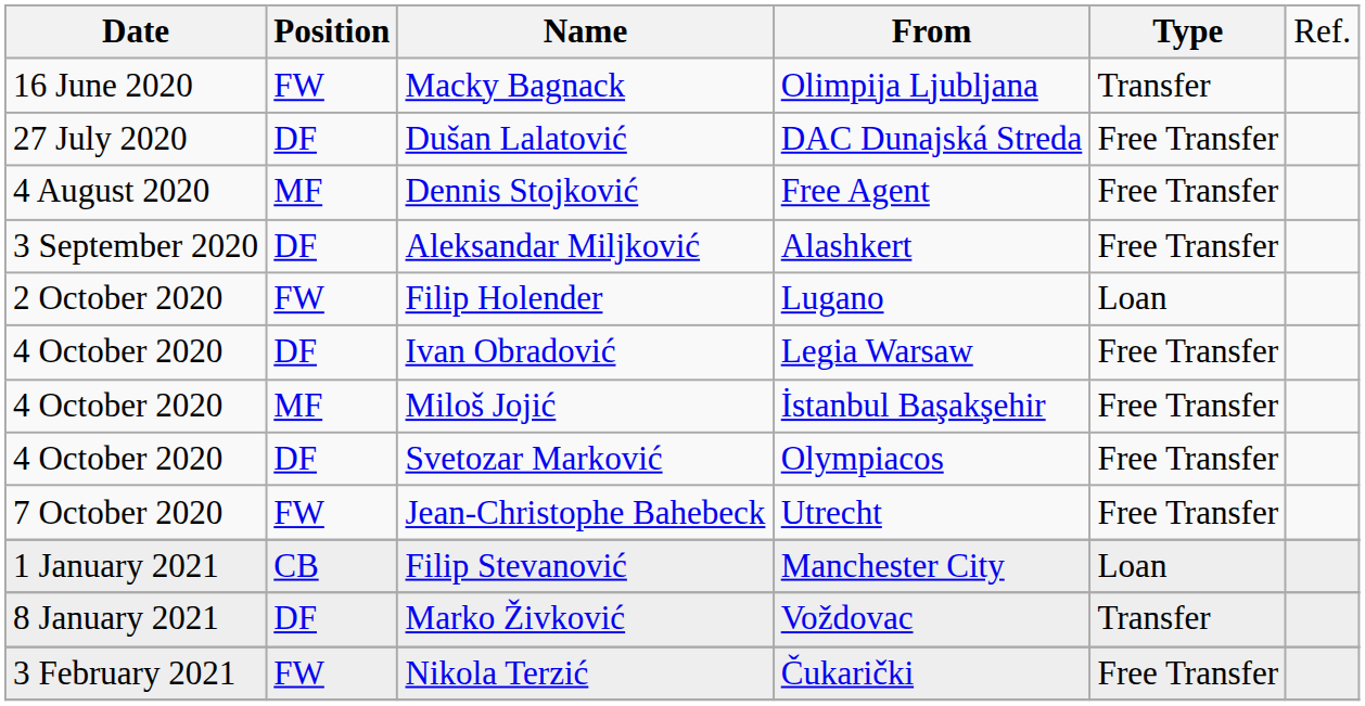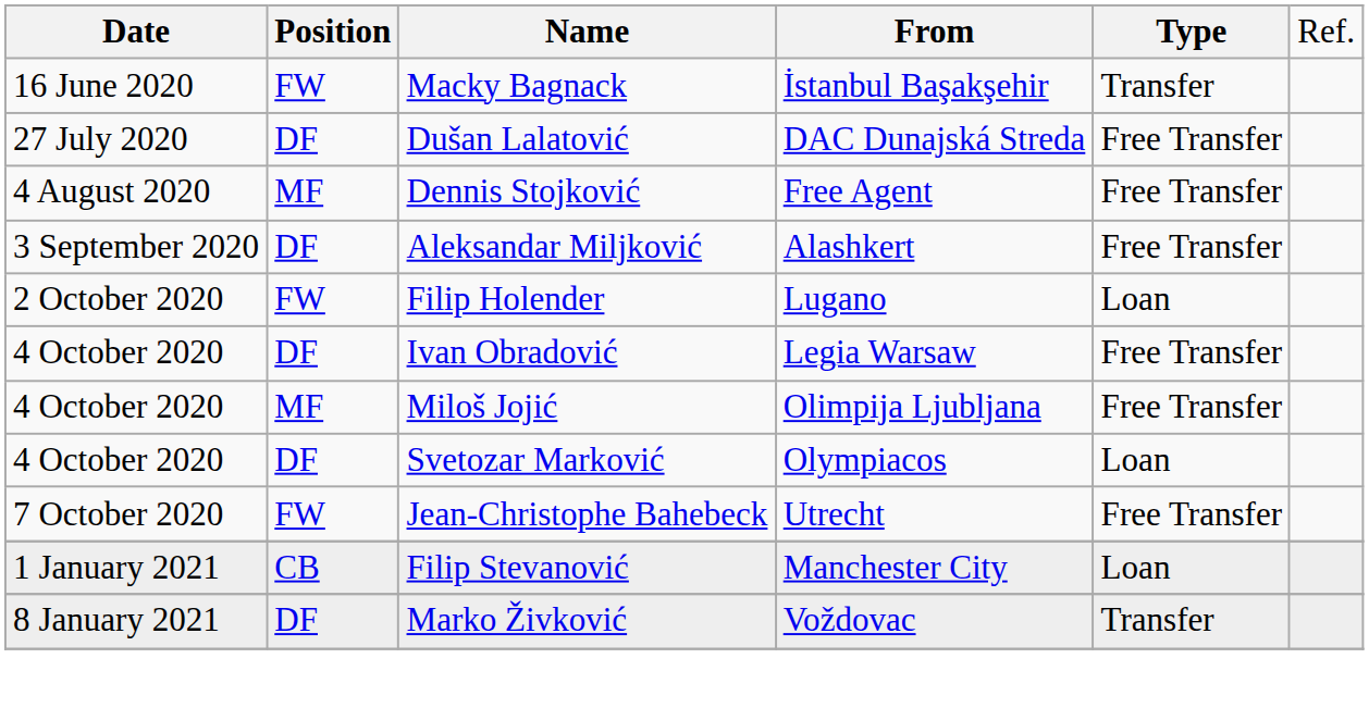Macky Bagnack | column 4: Olimpija Ljubljana -> İstanbul Başakşehir
Miloš Jojić | column 4: İstanbul Başakşehir -> Olimpija Ljubljana
Svetozar Marković | column 5: Free Transfer -> Loan
- row: 3 February 2021 | FW | Nikola Terzić | Čukarički | Free Transfer
